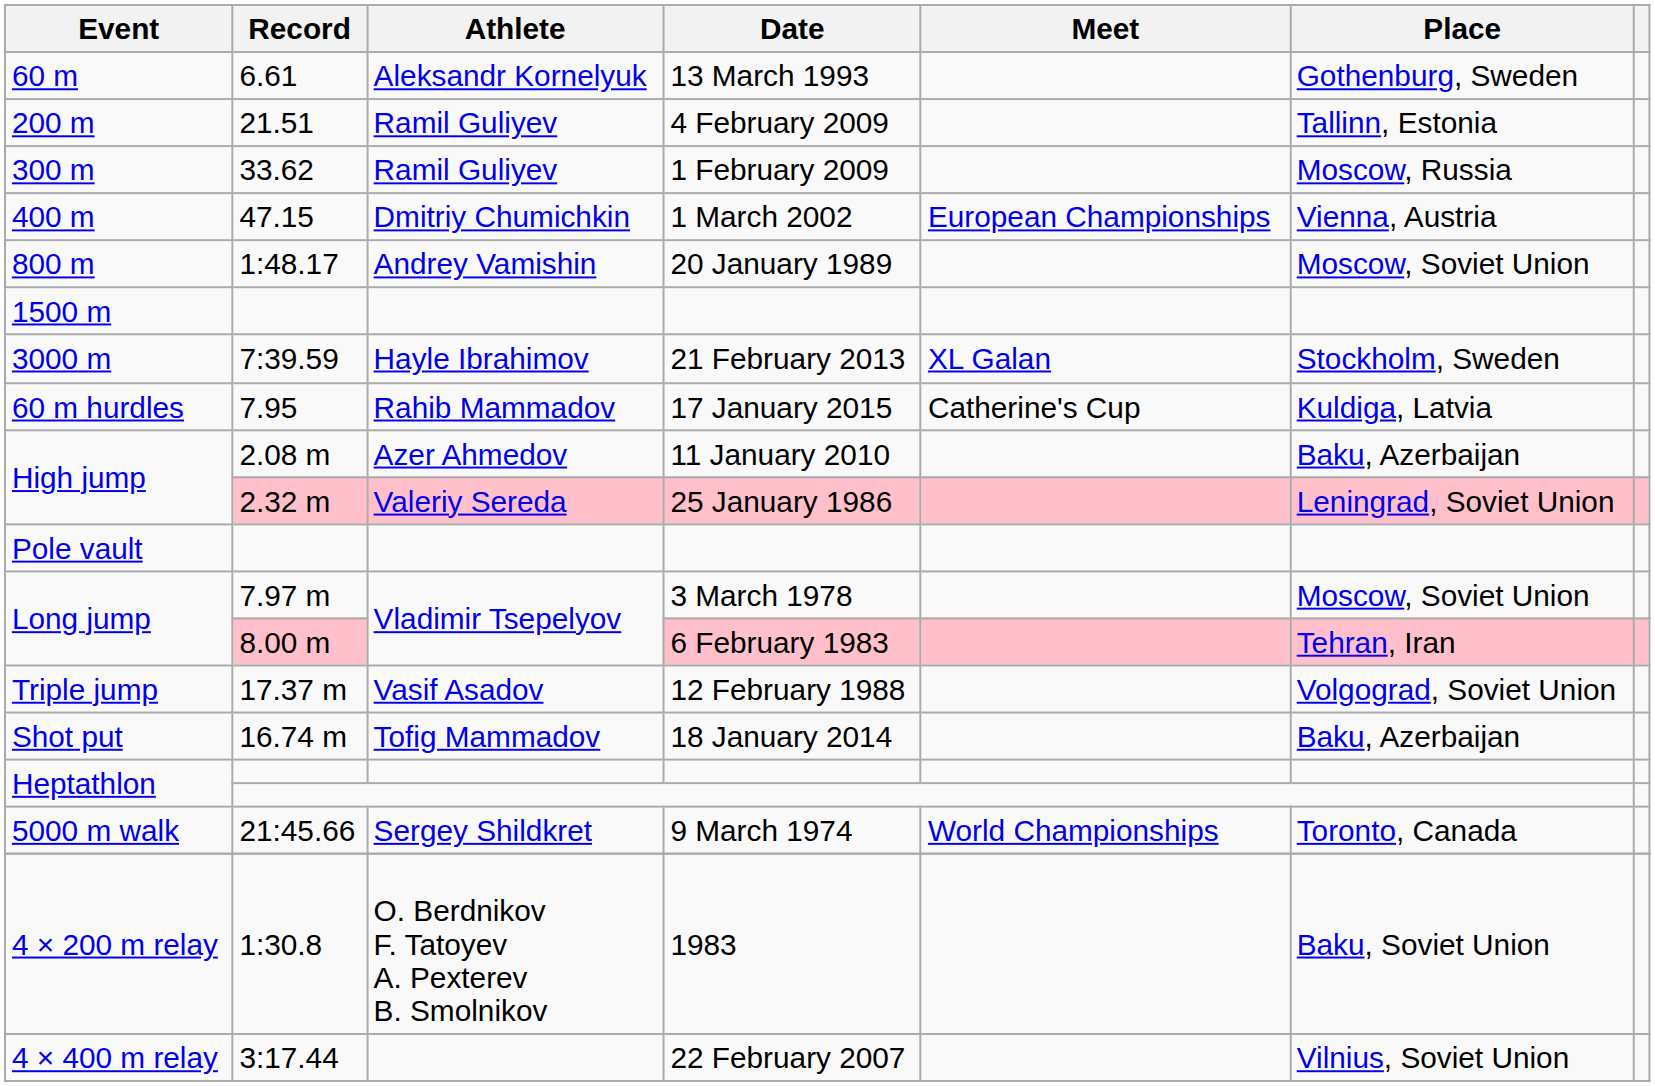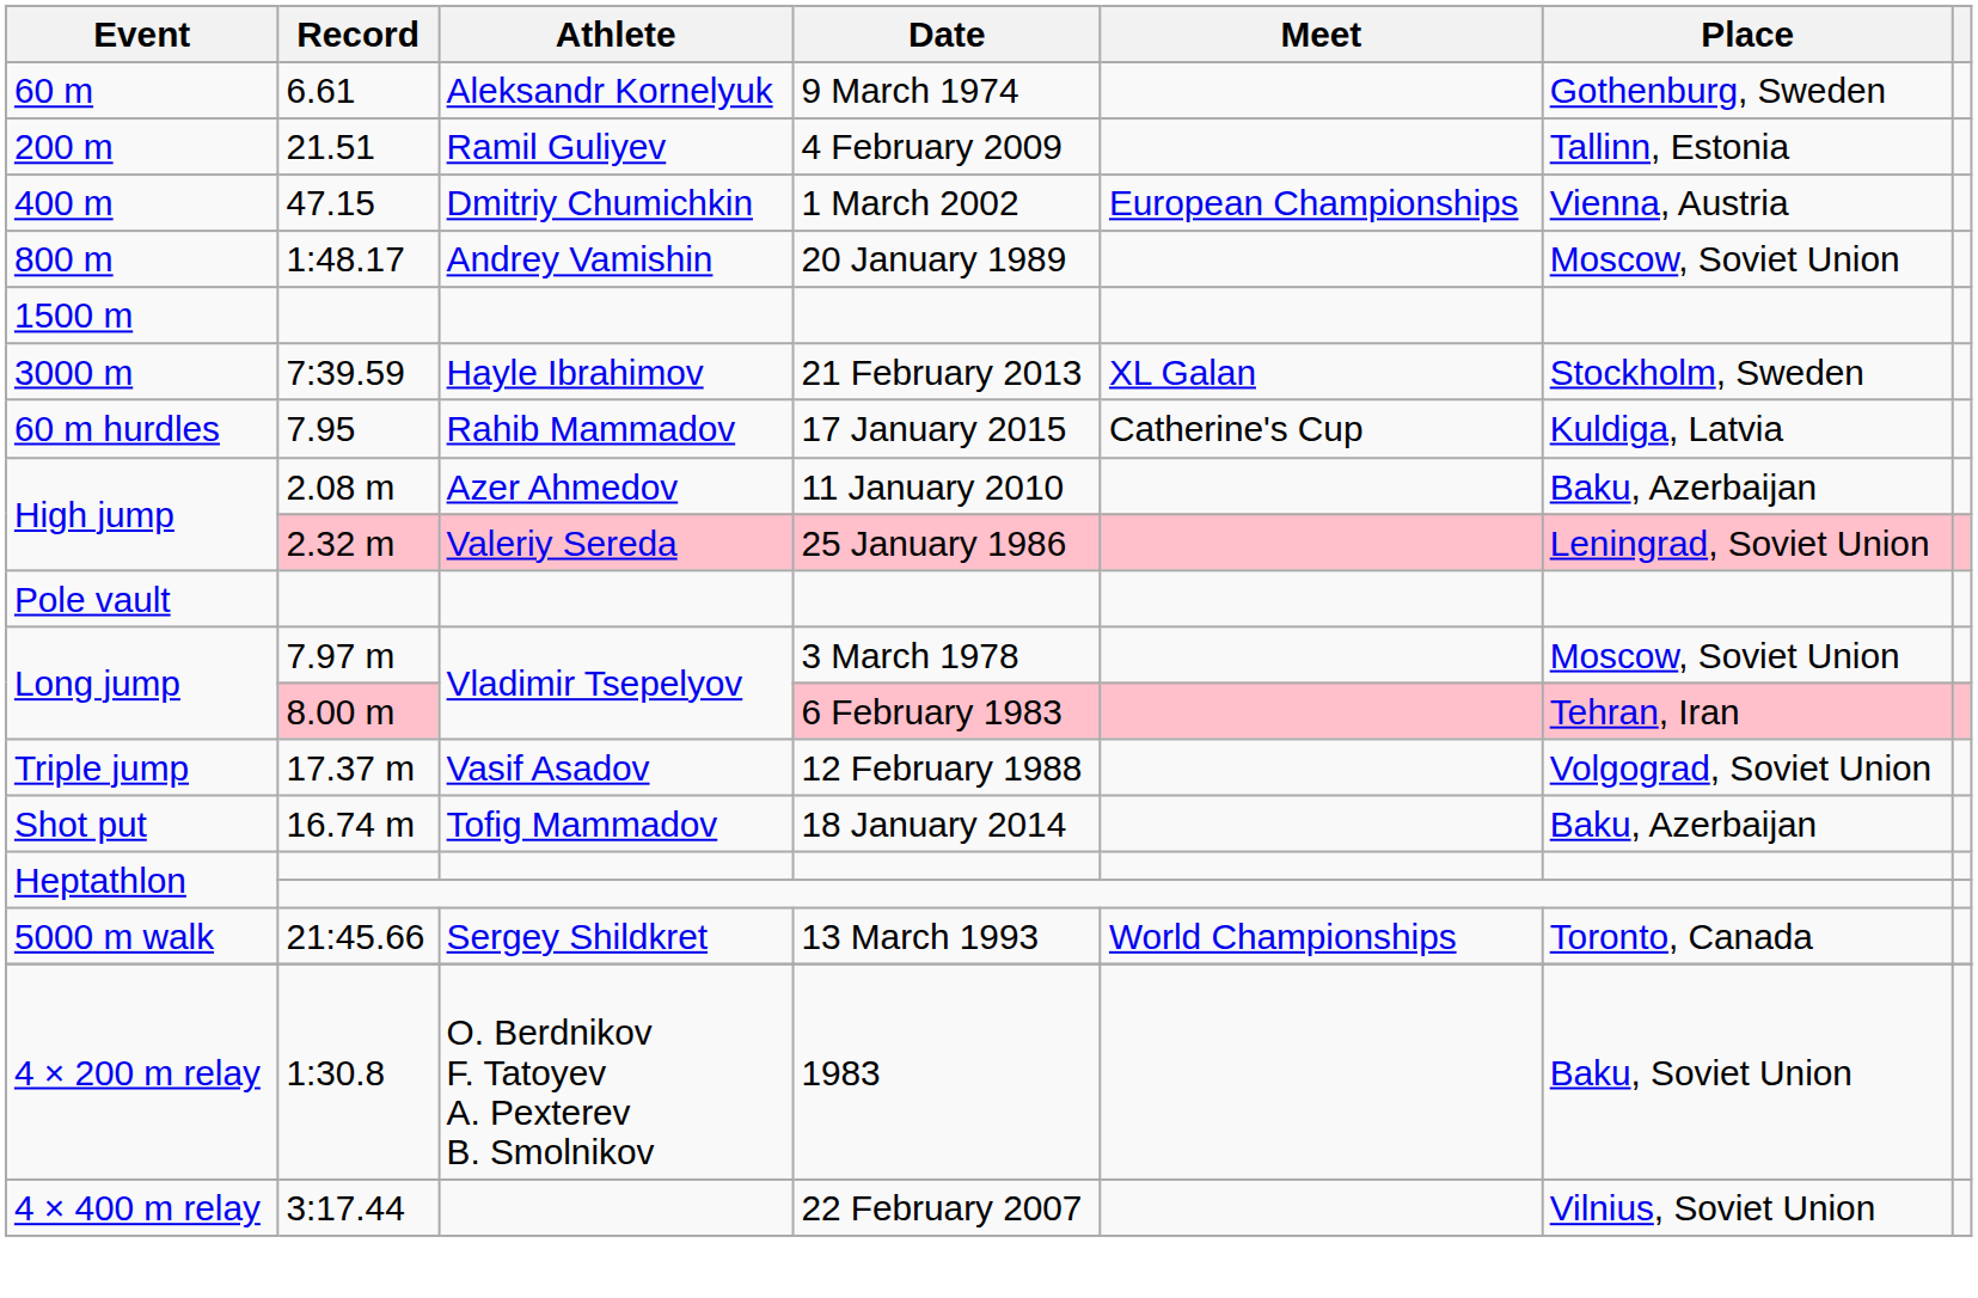60 m | Date: 13 March 1993 -> 9 March 1974
- row: 300 m | 33.62 | Ramil Guliyev | 1 February 2009 | Moscow, Russia
5000 m walk | Date: 9 March 1974 -> 13 March 1993
